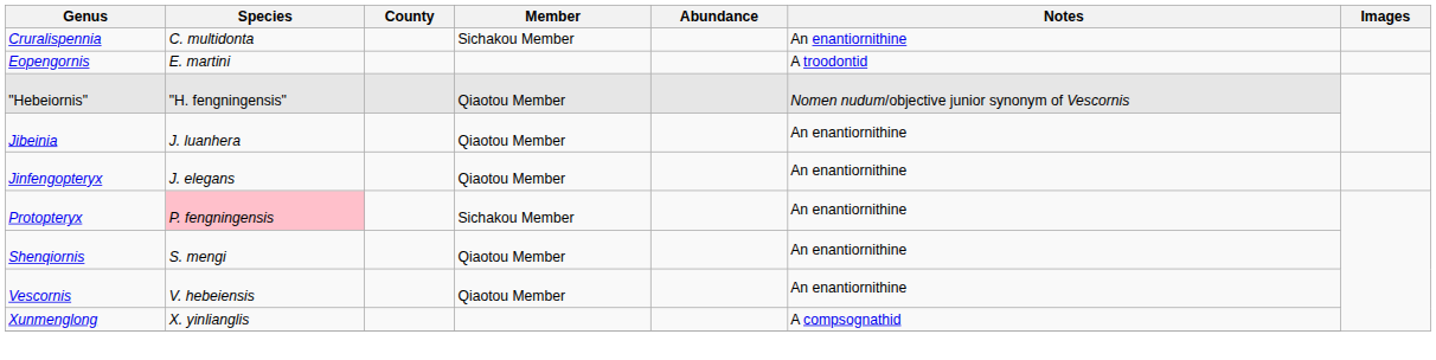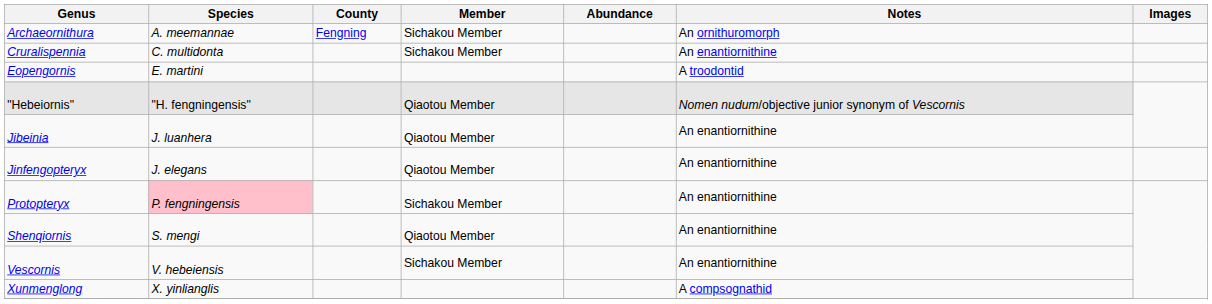+ row: Archaeornithura | A. meemannae | Fengning | Sichakou Member | An ornithuromorph
Vescornis | Member: Qiaotou Member -> Sichakou Member
